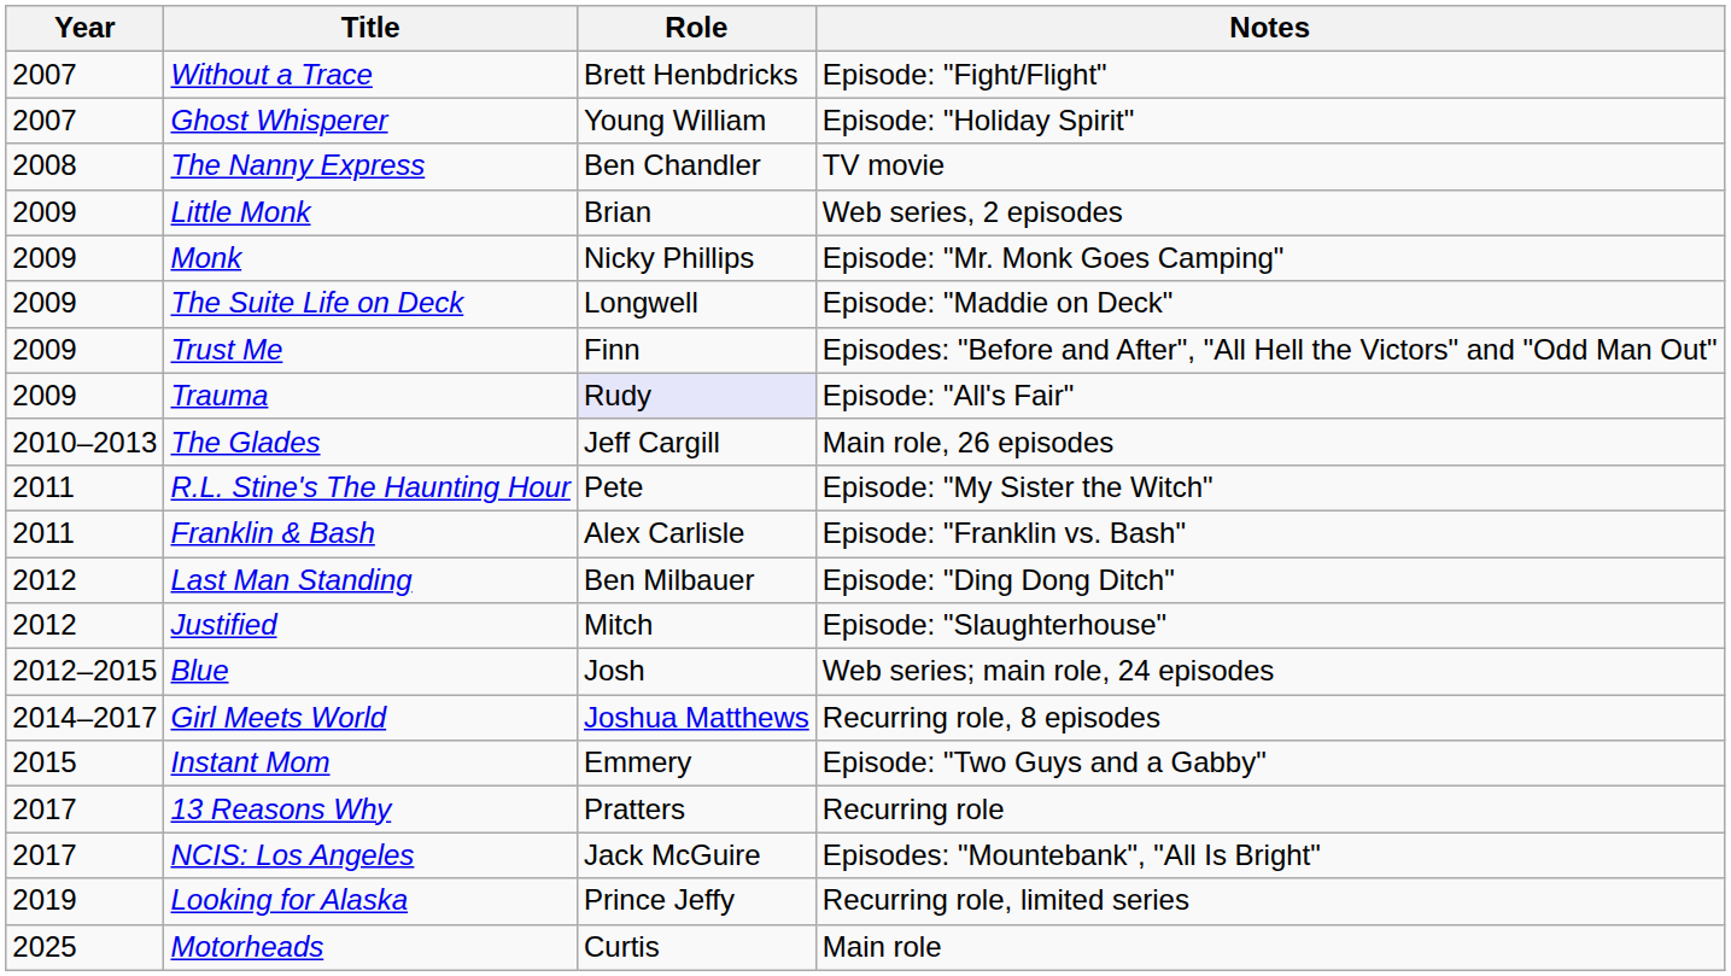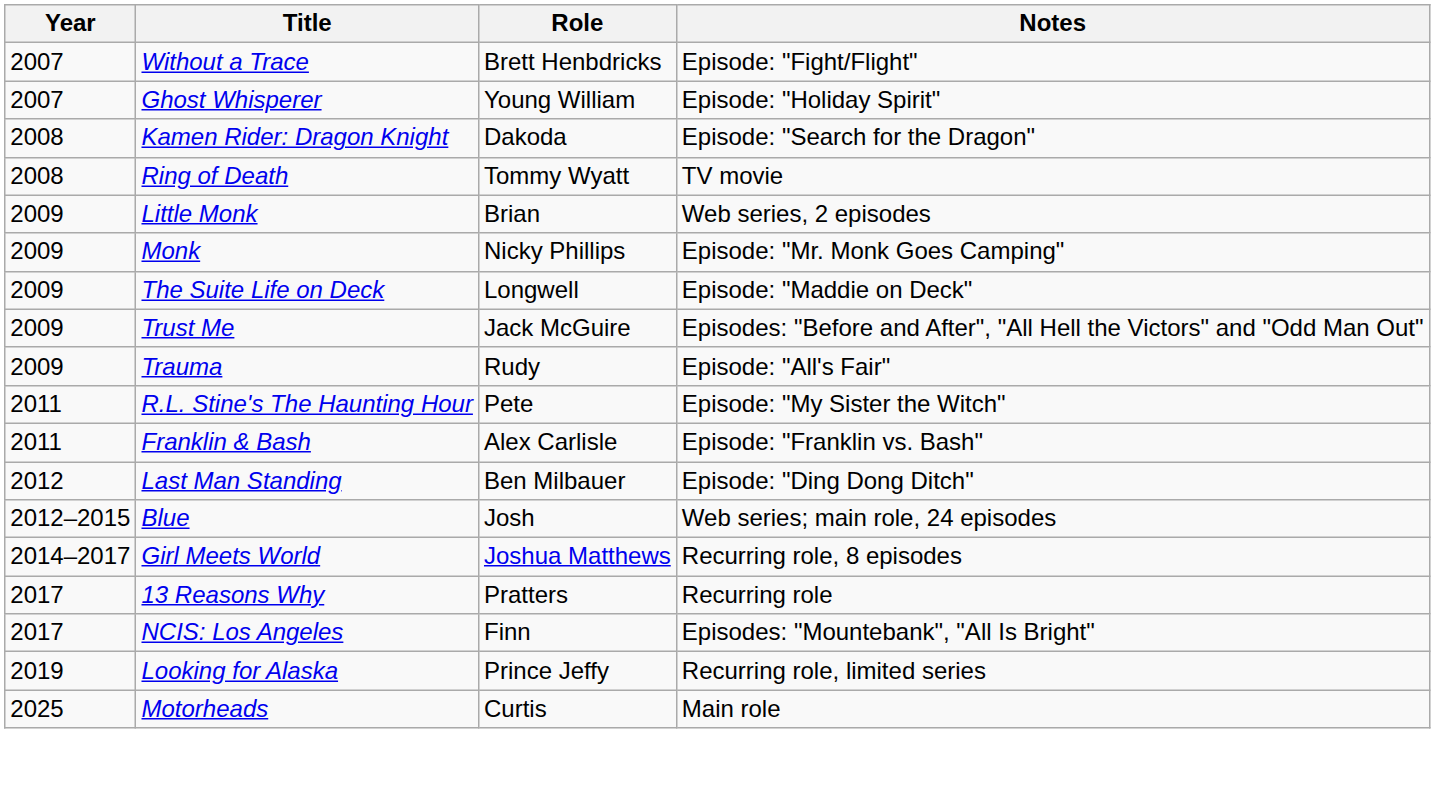+ row: 2008 | Kamen Rider: Dragon Knight | Dakoda | Episode: "Search for the Dragon"
+ row: 2008 | Ring of Death | Tommy Wyatt | TV movie
- row: 2008 | The Nanny Express | Ben Chandler | TV movie
Trust Me | Role: Finn -> Jack McGuire
Trauma | Role: lavender background -> no background
- row: 2010–2013 | The Glades | Jeff Cargill | Main role, 26 episodes
- row: 2012 | Justified | Mitch | Episode: "Slaughterhouse"
- row: 2015 | Instant Mom | Emmery | Episode: "Two Guys and a Gabby"
NCIS: Los Angeles | Role: Jack McGuire -> Finn
